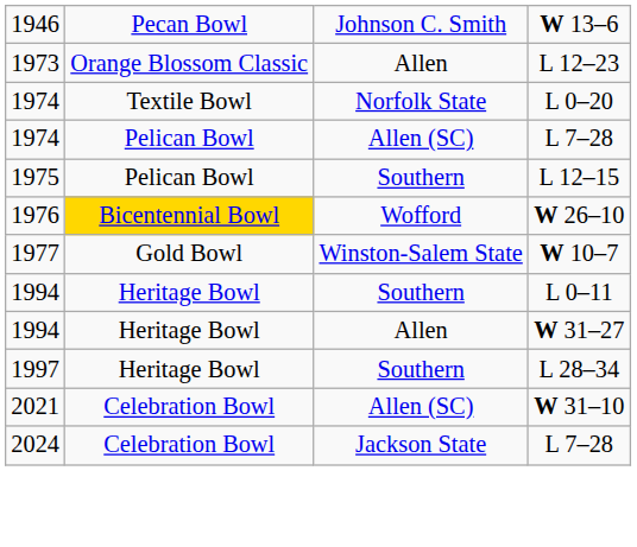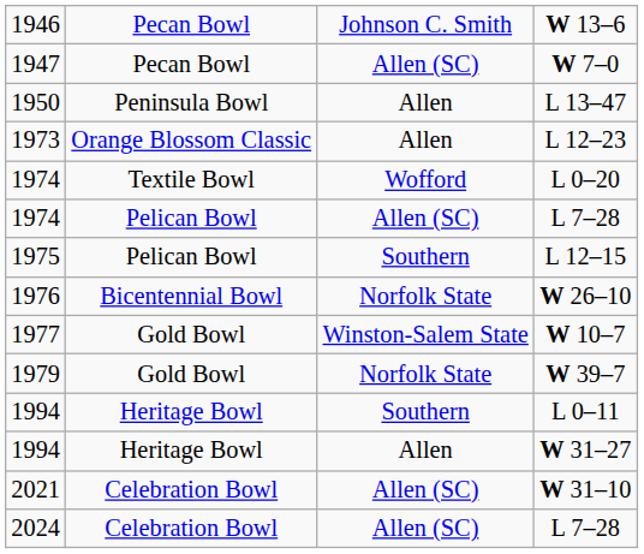+ row: 1947 | Pecan Bowl | Allen (SC) | W 7–0
+ row: 1950 | Peninsula Bowl | Allen | L 13–47
L 0–20 | column 3: Norfolk State -> Wofford
W 26–10 | column 2: gold background -> no background
W 26–10 | column 3: Wofford -> Norfolk State
+ row: 1979 | Gold Bowl | Norfolk State | W 39–7
- row: 1997 | Heritage Bowl | Southern | L 28–34
2024 / L 7–28 | column 3: Jackson State -> Allen (SC)
